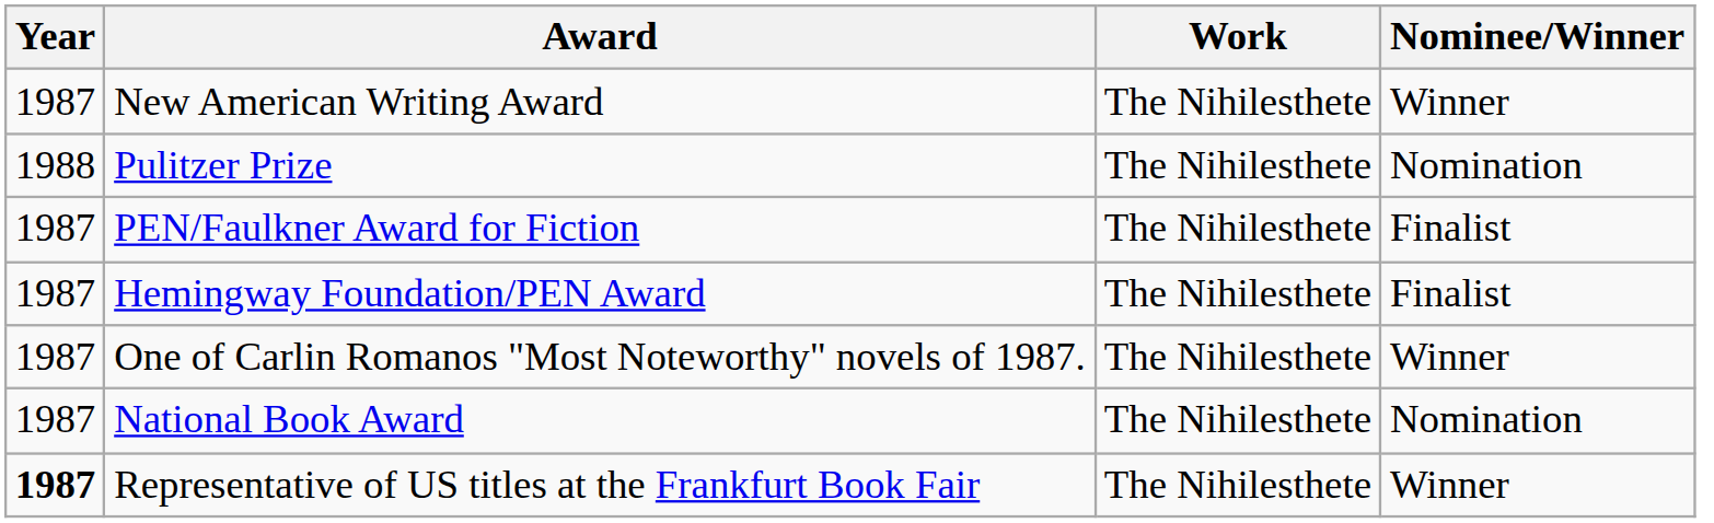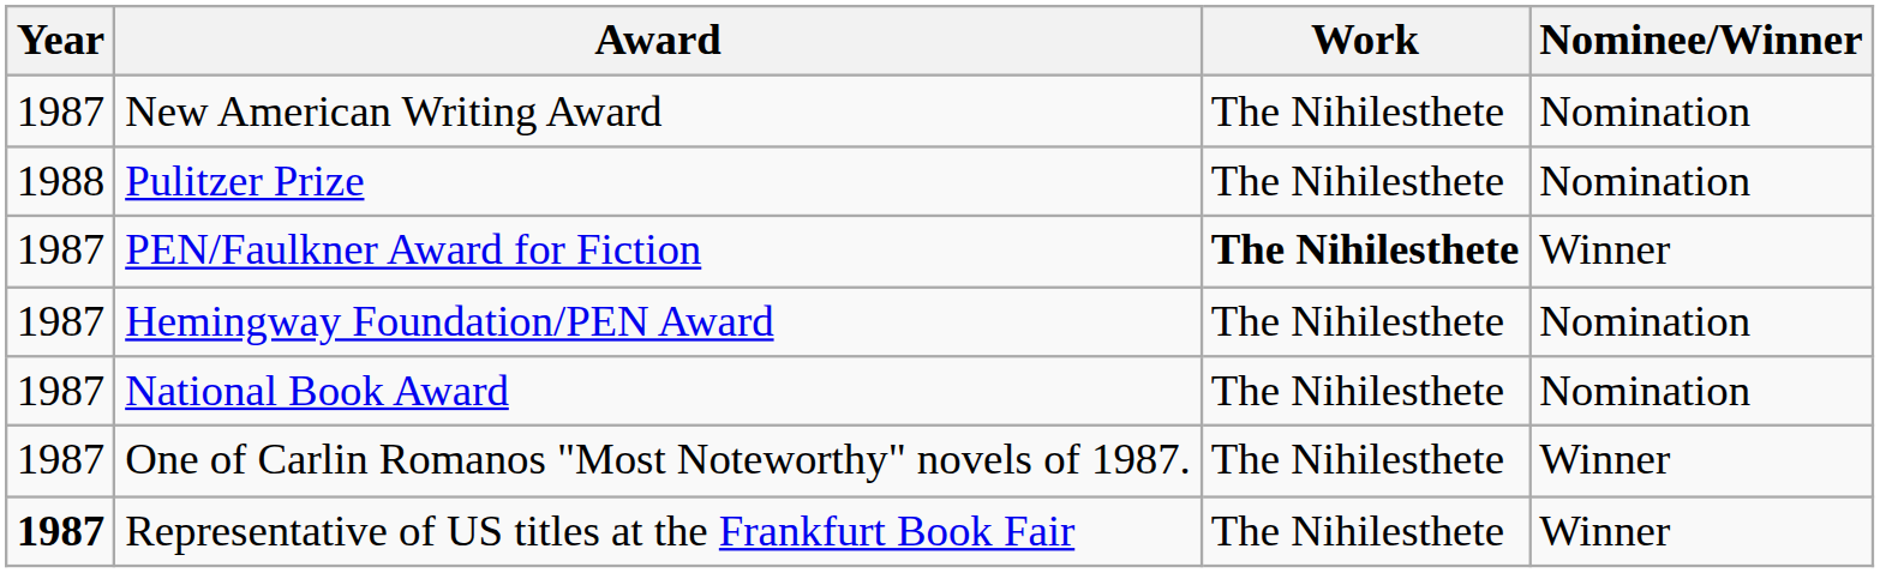New American Writing Award | Nominee/Winner: Winner -> Nomination
PEN/Faulkner Award for Fiction | Work: normal -> bold
PEN/Faulkner Award for Fiction | Nominee/Winner: Finalist -> Winner
Hemingway Foundation/PEN Award | Nominee/Winner: Finalist -> Nomination
rows swapped: National Book Award <-> One of Carlin Romanos "Most Noteworthy" novels of 1987.
